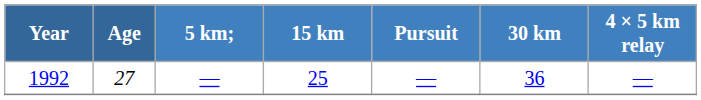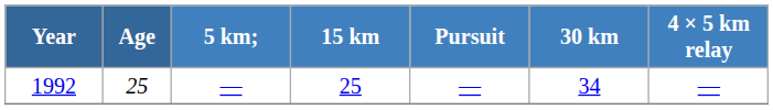1992 | Age: 27 -> 25
1992 | 30 km: 36 -> 34
